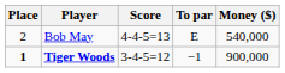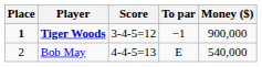rows swapped: Tiger Woods <-> Bob May
